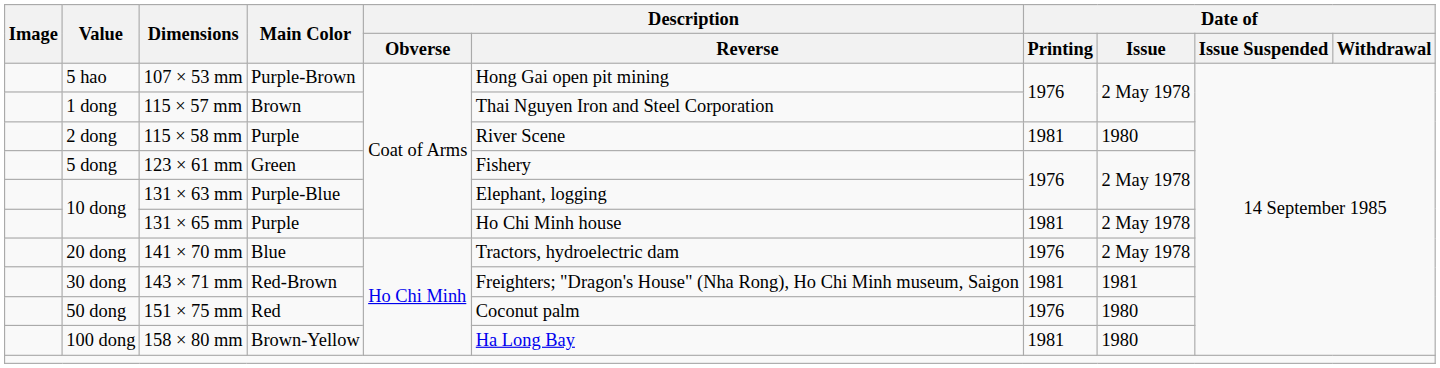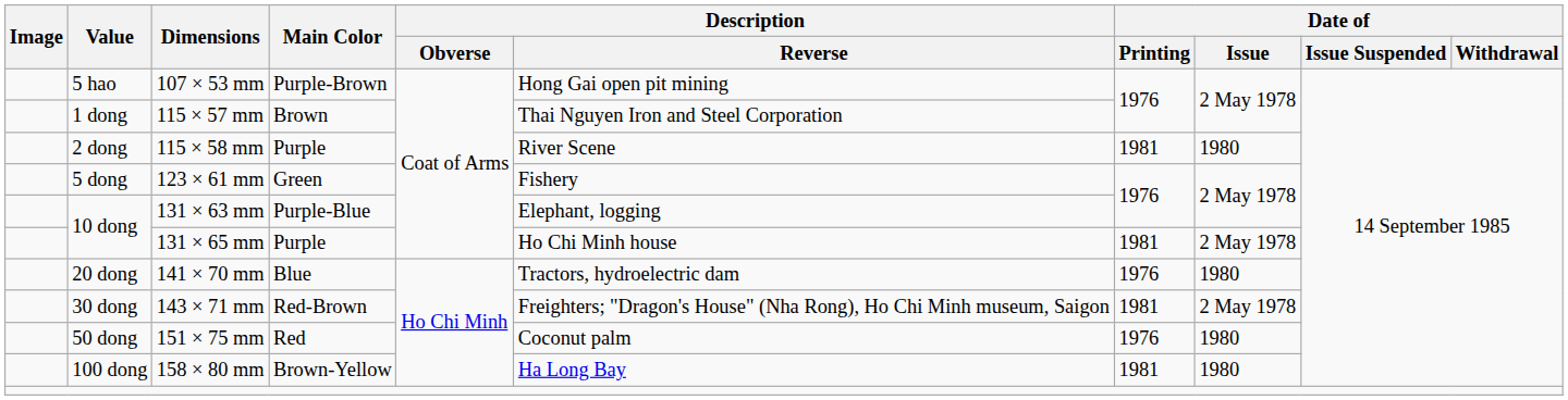141 × 70 mm | Date of / Issue: 2 May 1978 -> 1980
143 × 71 mm | Date of / Issue: 1981 -> 2 May 1978
